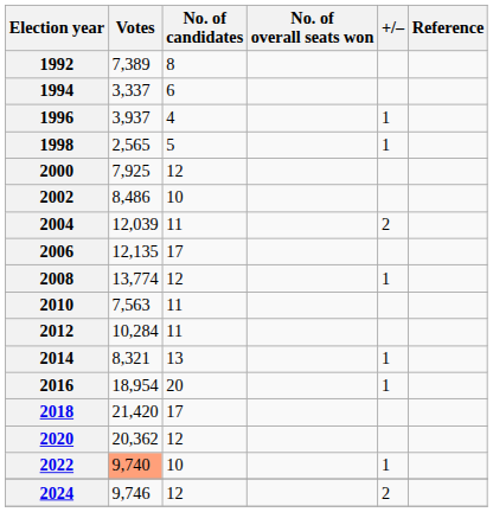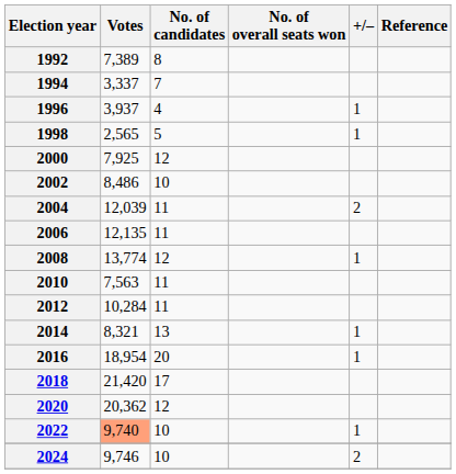1994 | No. of candidates: 6 -> 7
2006 | No. of candidates: 17 -> 11
2024 | No. of candidates: 12 -> 10
